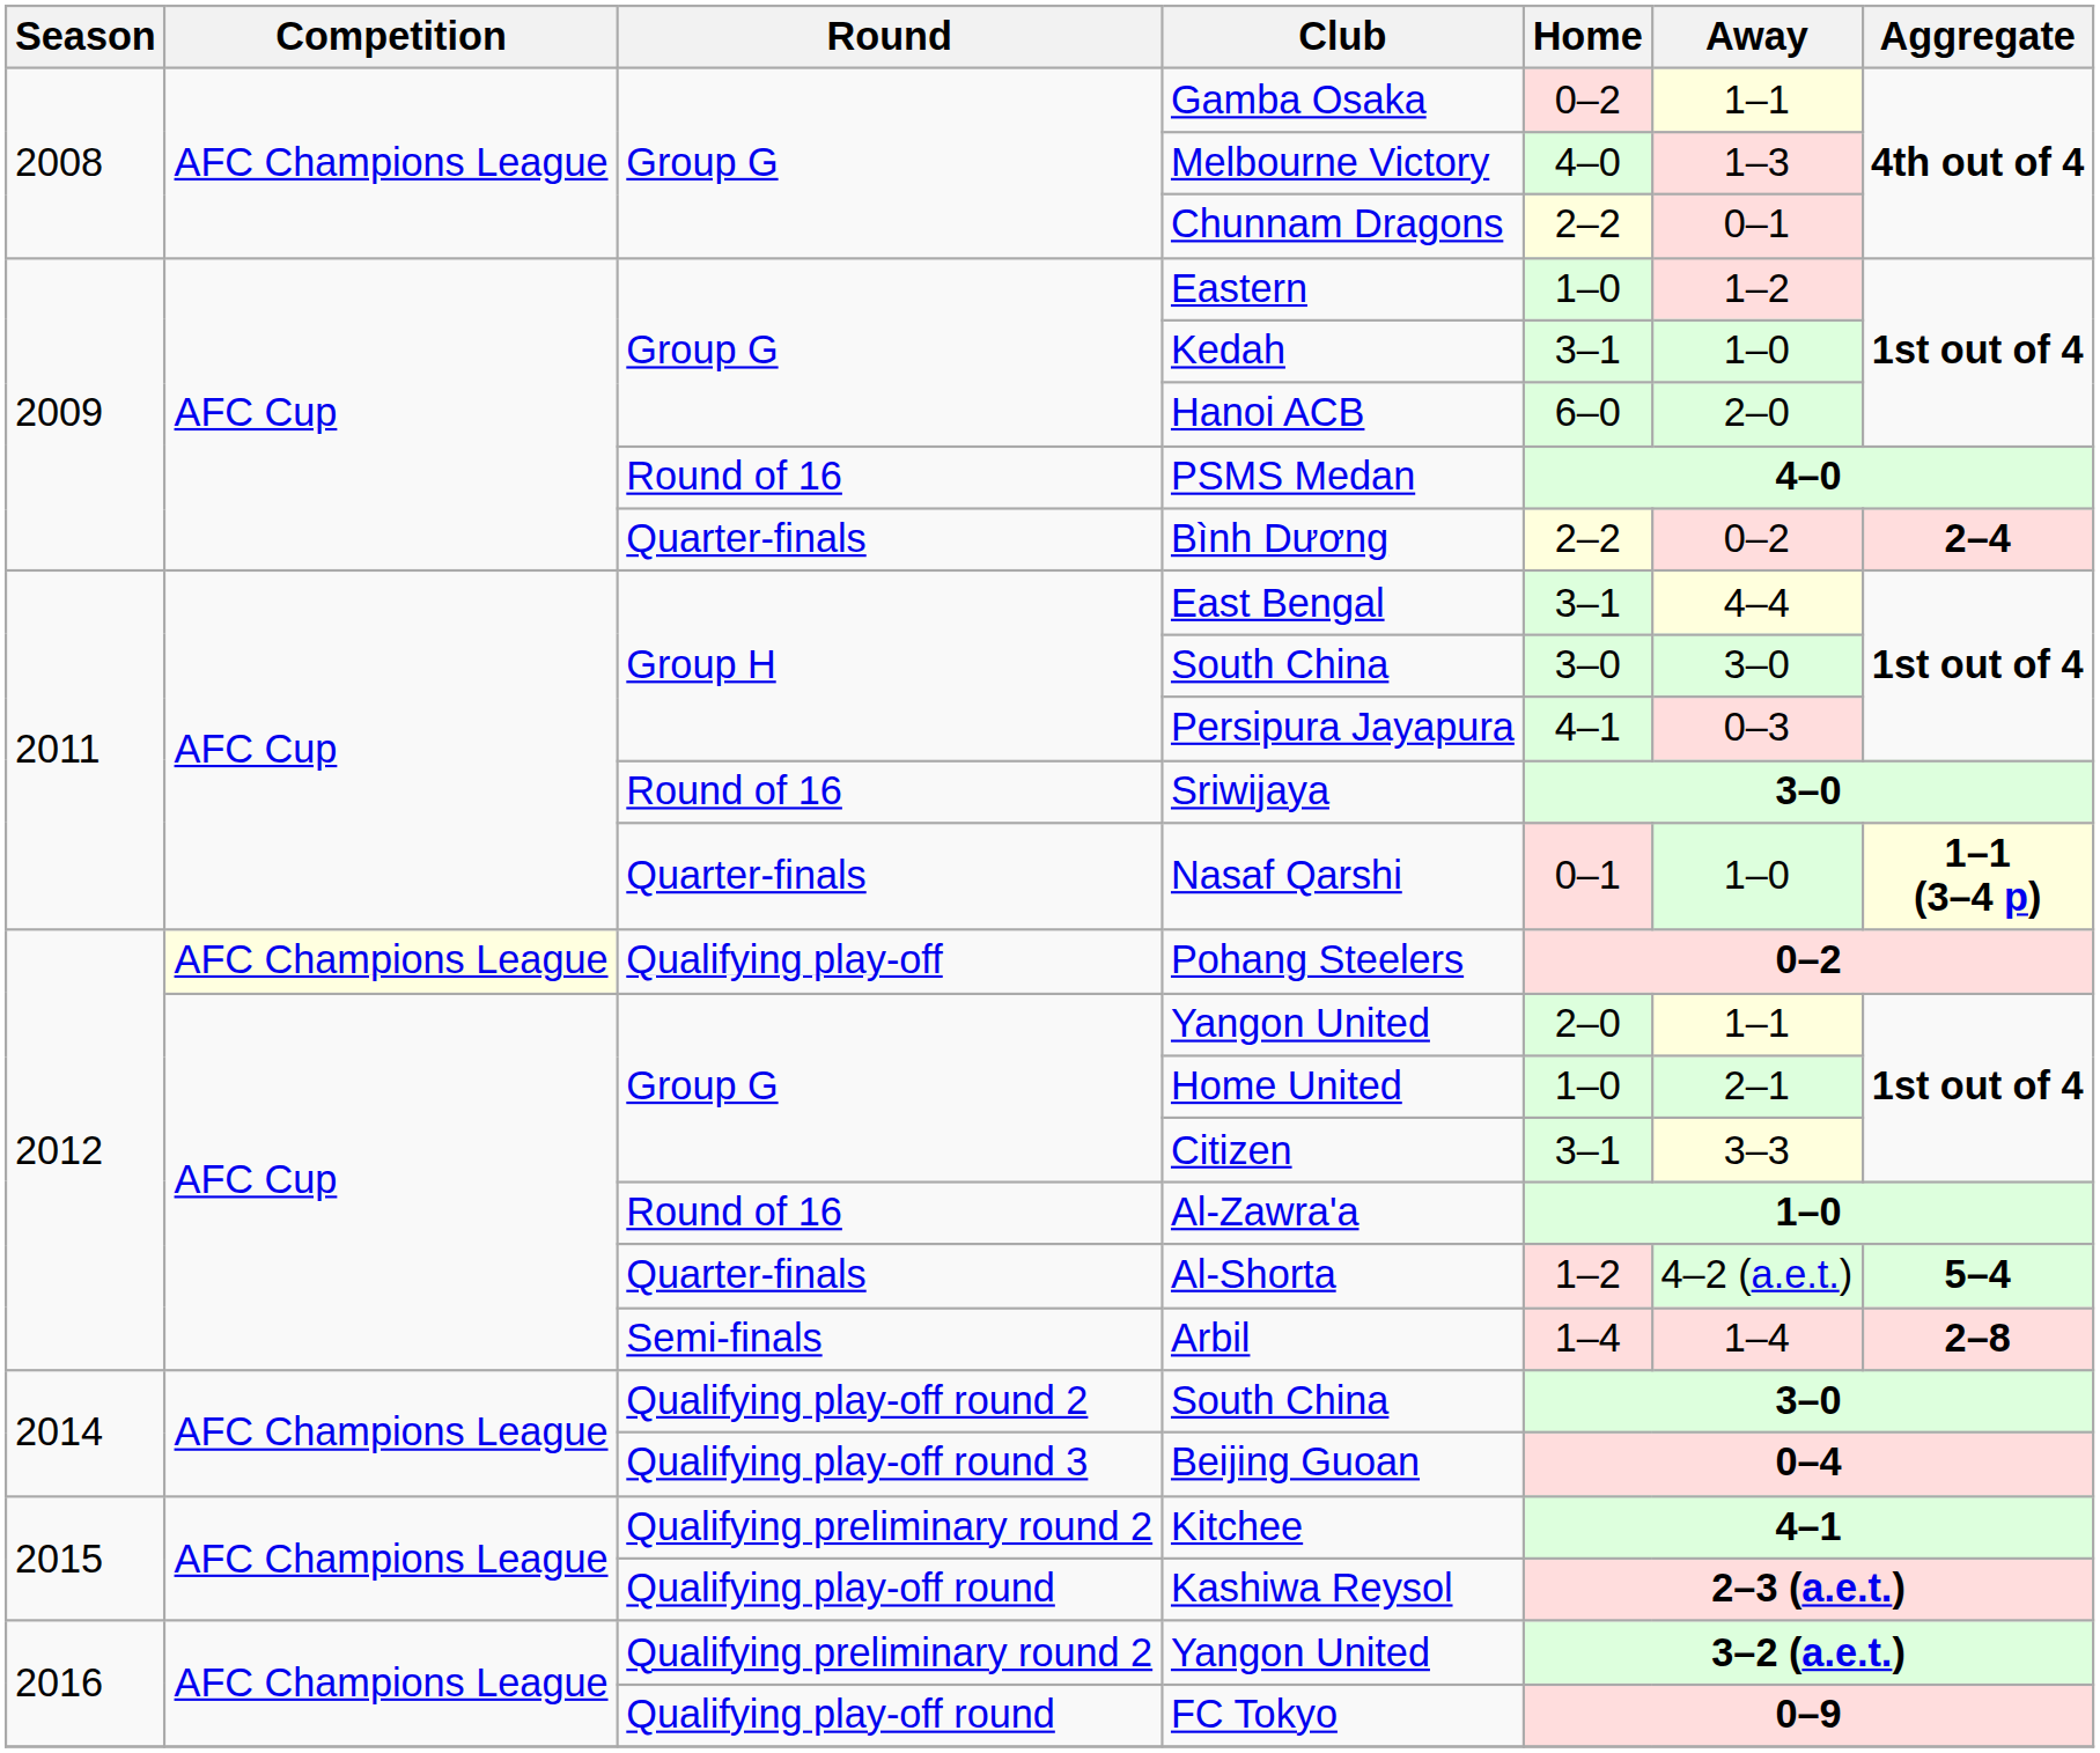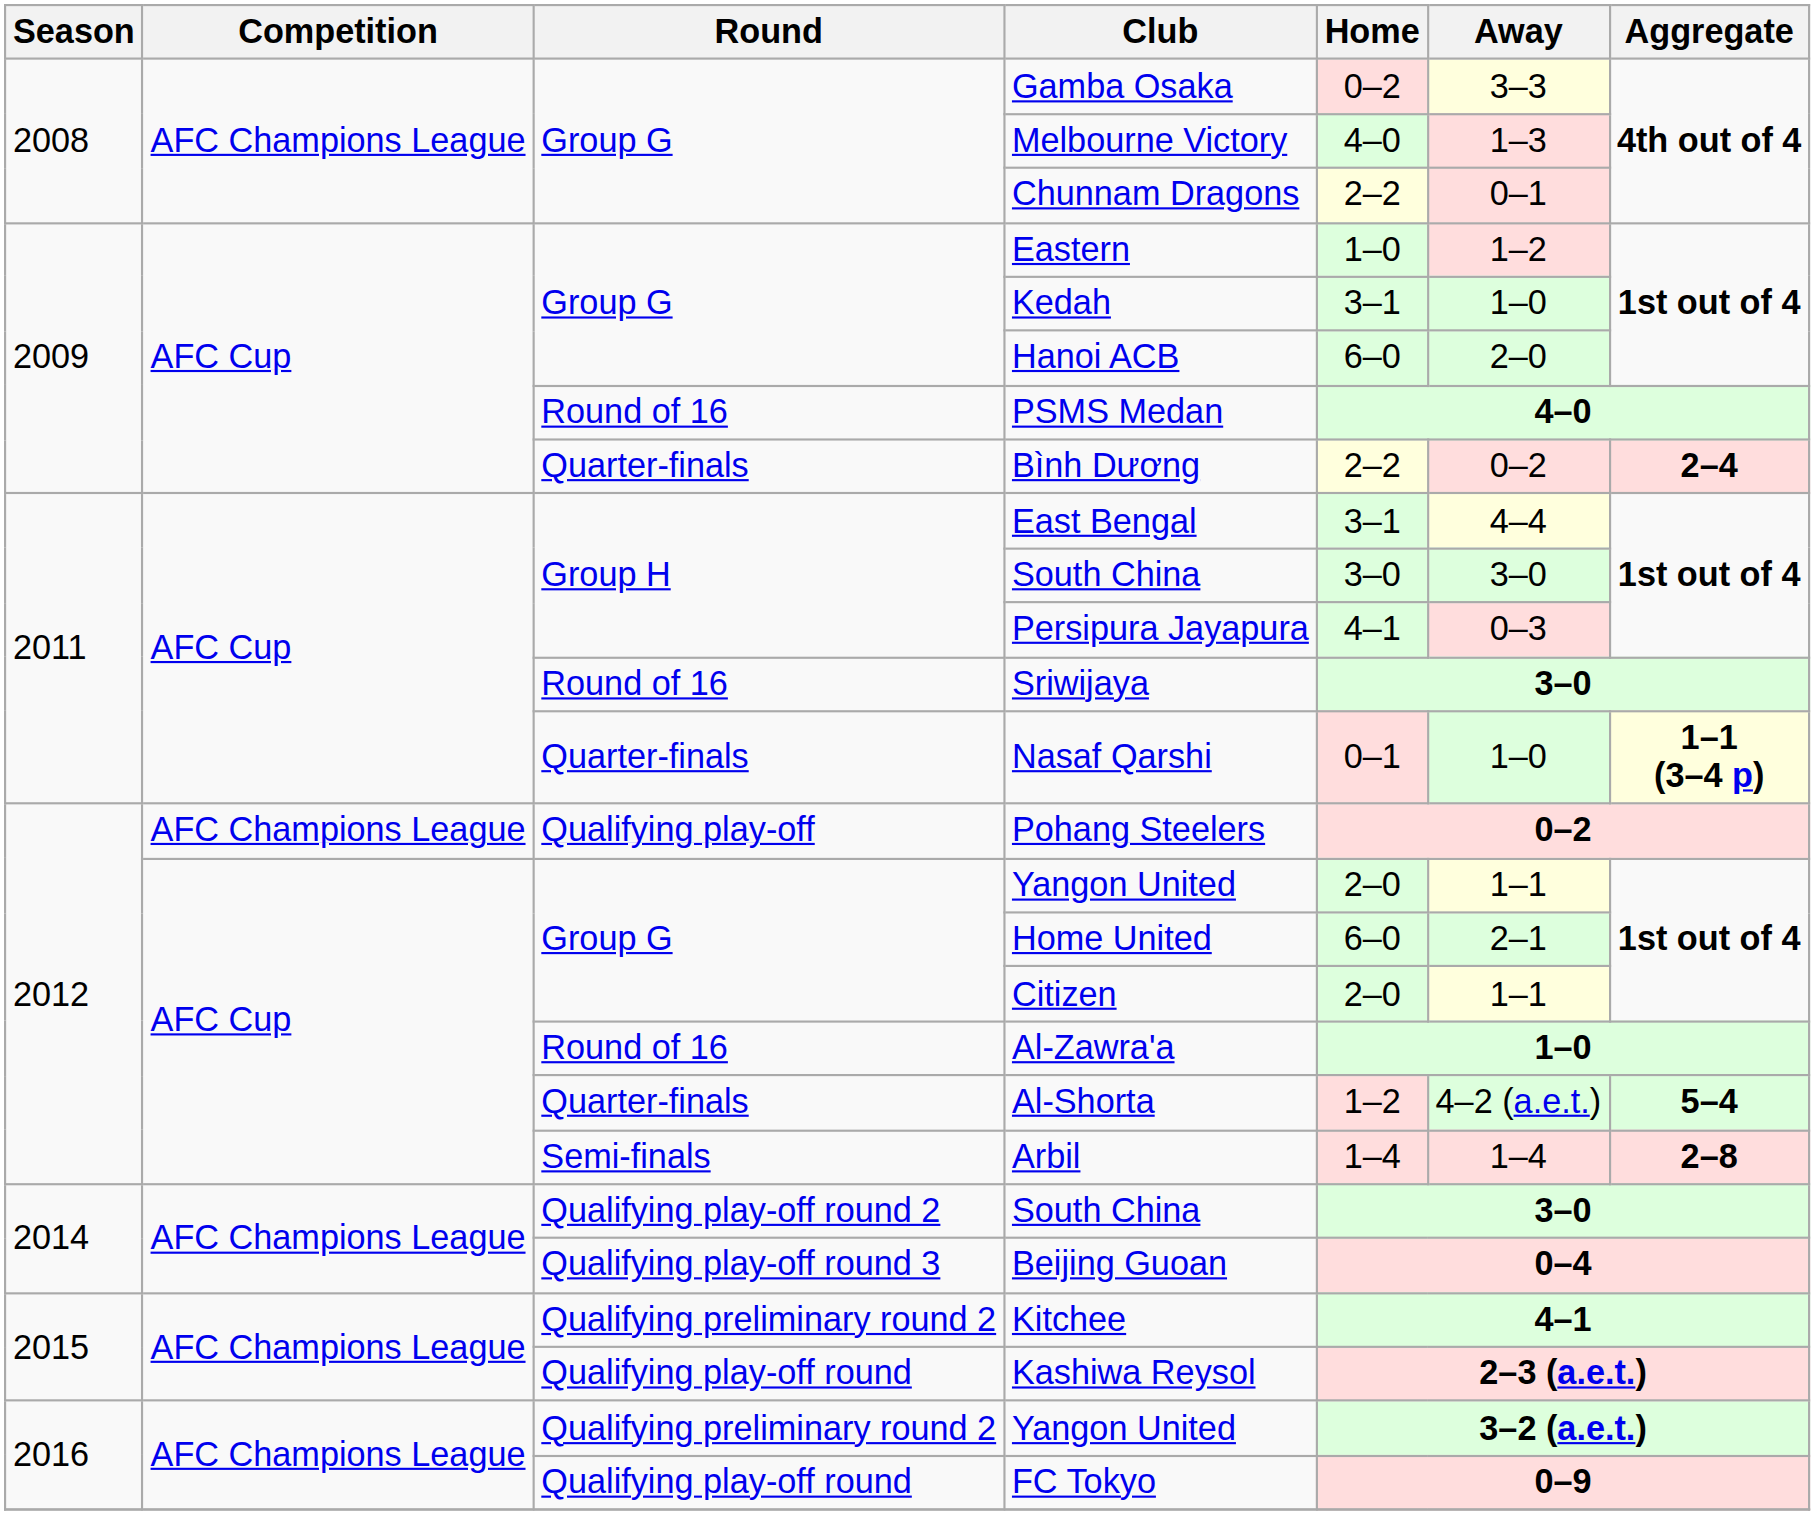Gamba Osaka | Away: 1–1 -> 3–3
Pohang Steelers | Competition: lightyellow background -> no background
Home United | Home: 1–0 -> 6–0
Citizen | Home: 3–1 -> 2–0
Citizen | Away: 3–3 -> 1–1
